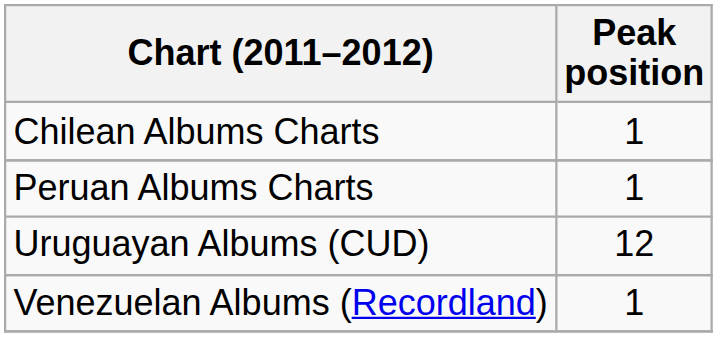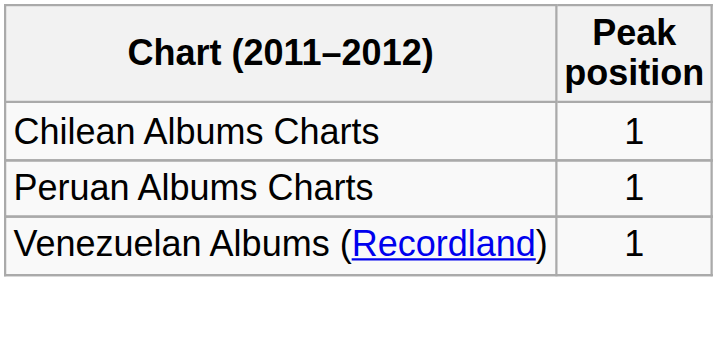- row: Uruguayan Albums (CUD) | 12
